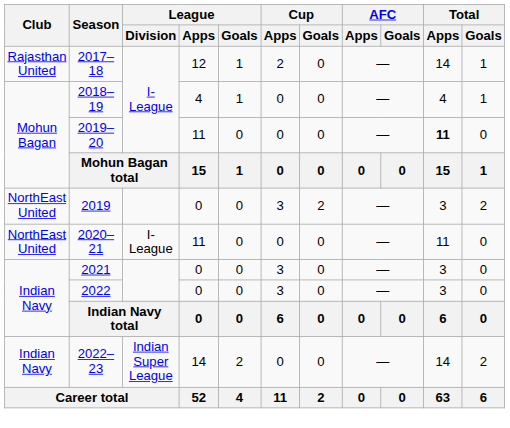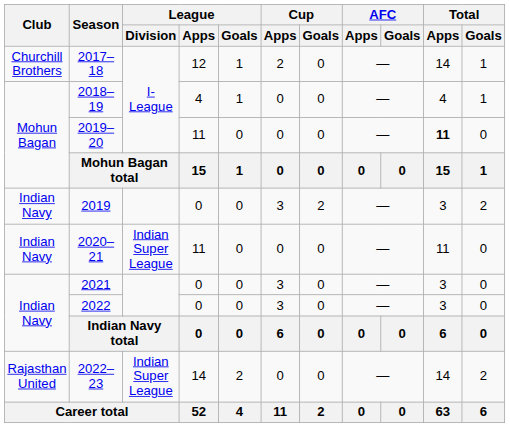2017–18 | Club: Rajasthan United -> Churchill Brothers
2019 | Club: NorthEast United -> Indian Navy
2020–21 | Club: NorthEast United -> Indian Navy
2020–21 | League / Division: I-League -> Indian Super League
2022–23 | Club: Indian Navy -> Rajasthan United
